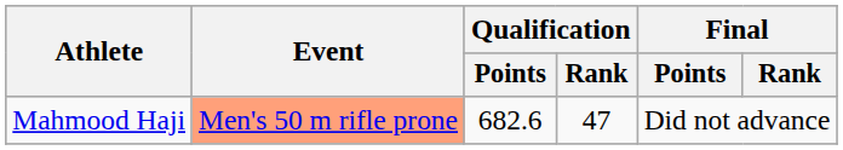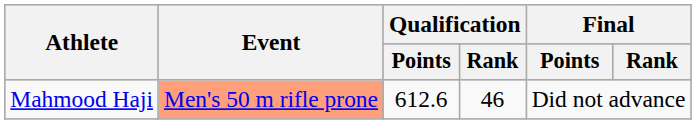Mahmood Haji | Qualification / Points: 682.6 -> 612.6
Mahmood Haji | Qualification / Rank: 47 -> 46
